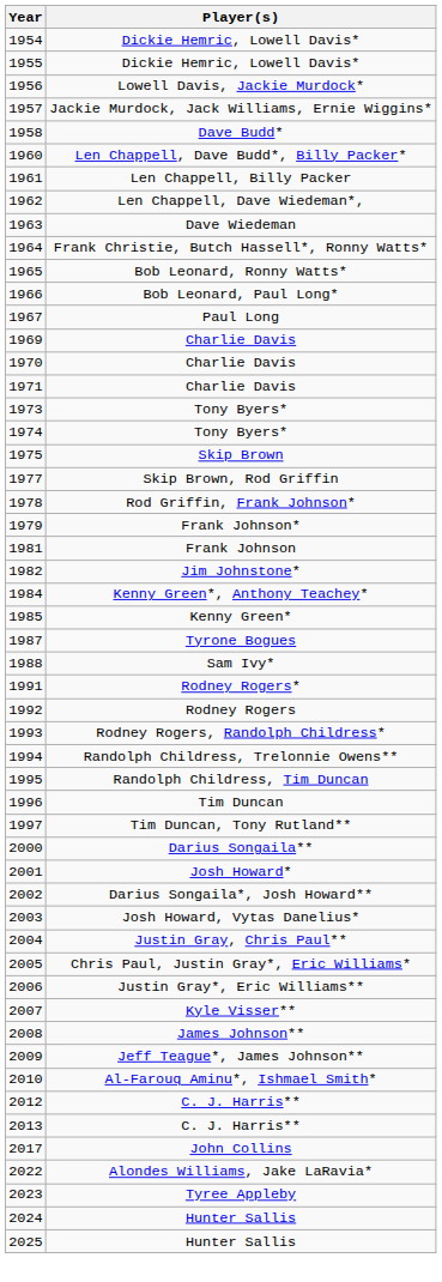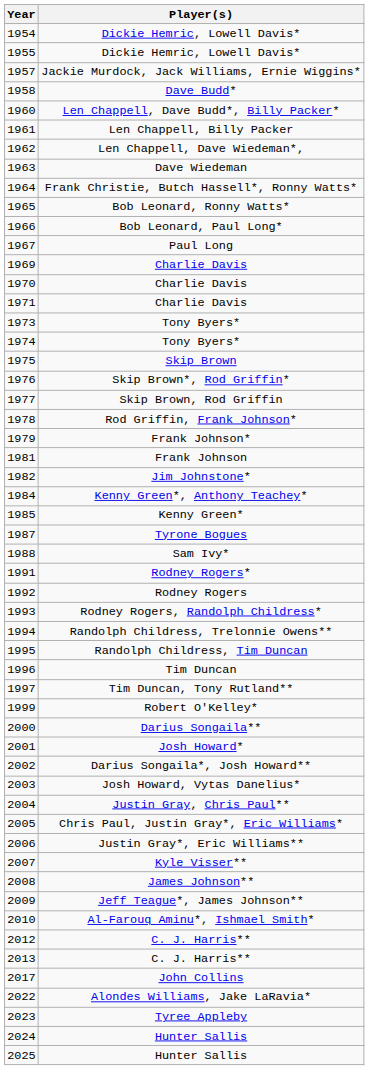- row: 1956 | Lowell Davis, Jackie Murdock*
+ row: 1976 | Skip Brown*, Rod Griffin*
+ row: 1999 | Robert O'Kelley*
